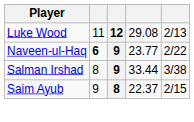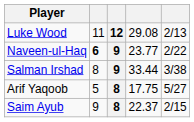+ row: Arif Yaqoob | 5 | 8 | 17.75 | 5/27
